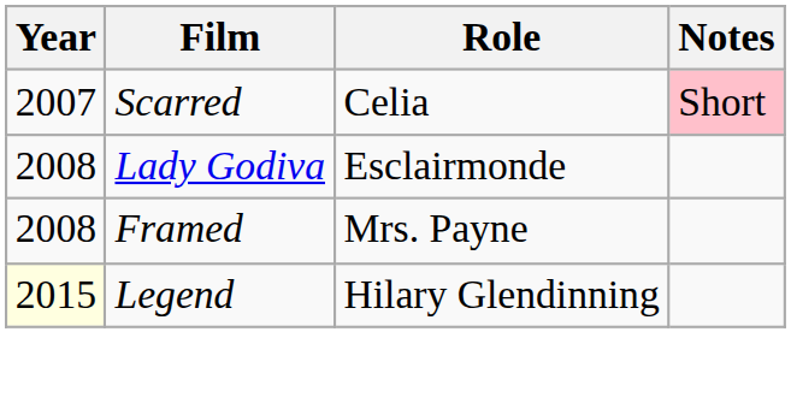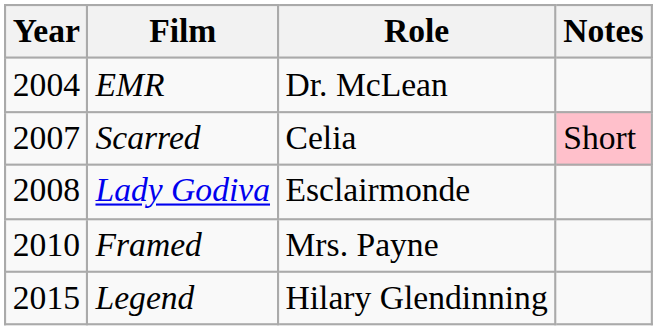+ row: 2004 | EMR | Dr. McLean
Framed | Year: 2008 -> 2010
Legend | Year: lightyellow background -> no background
